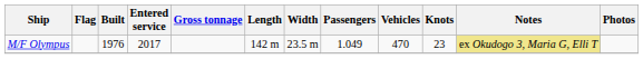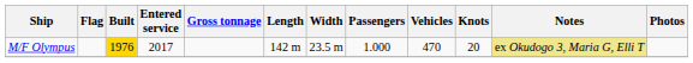M/F Olympus | Built: no background -> gold background
M/F Olympus | Passengers: 1.049 -> 1.000
M/F Olympus | Knots: 23 -> 20
